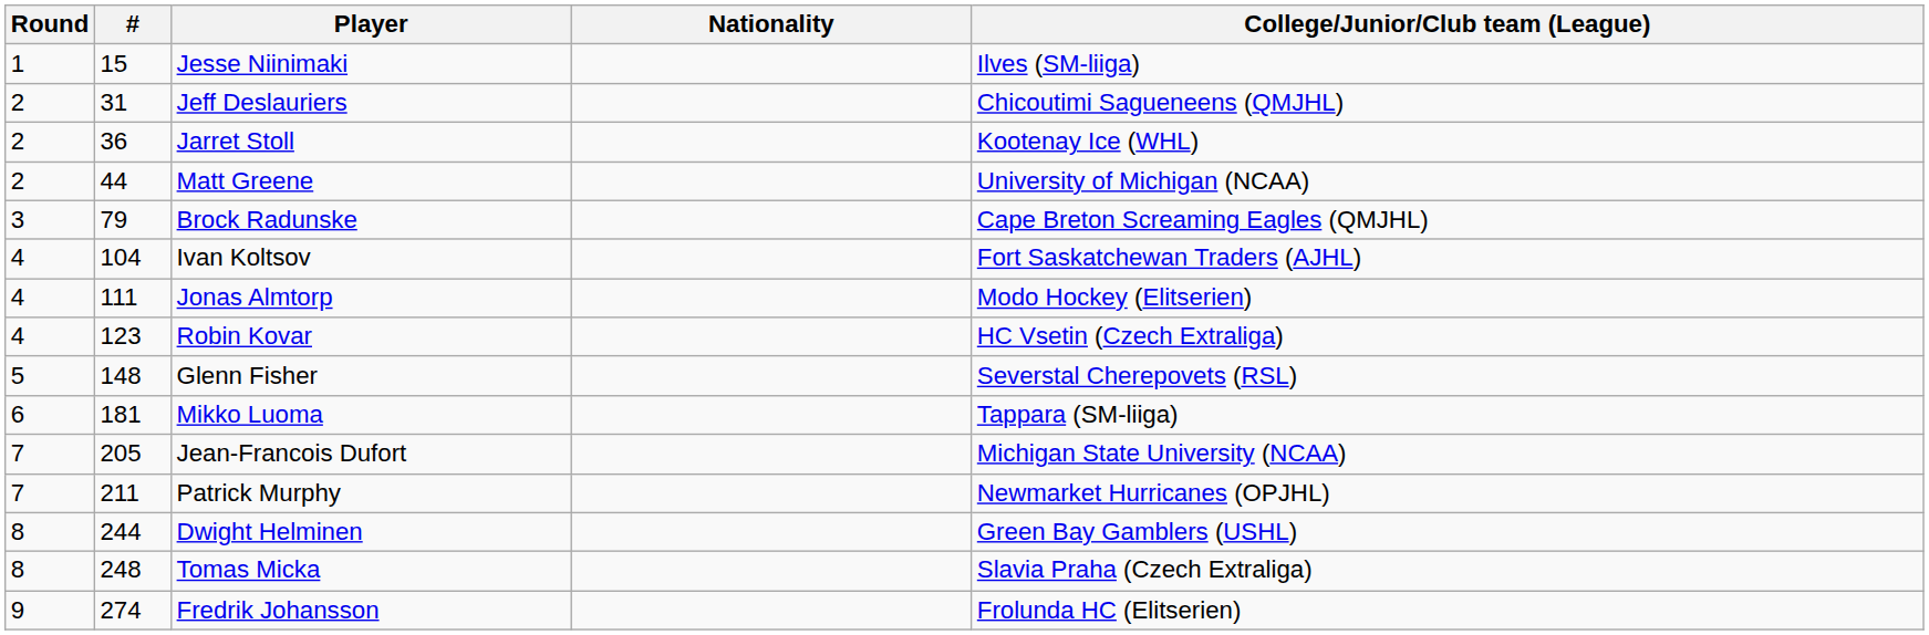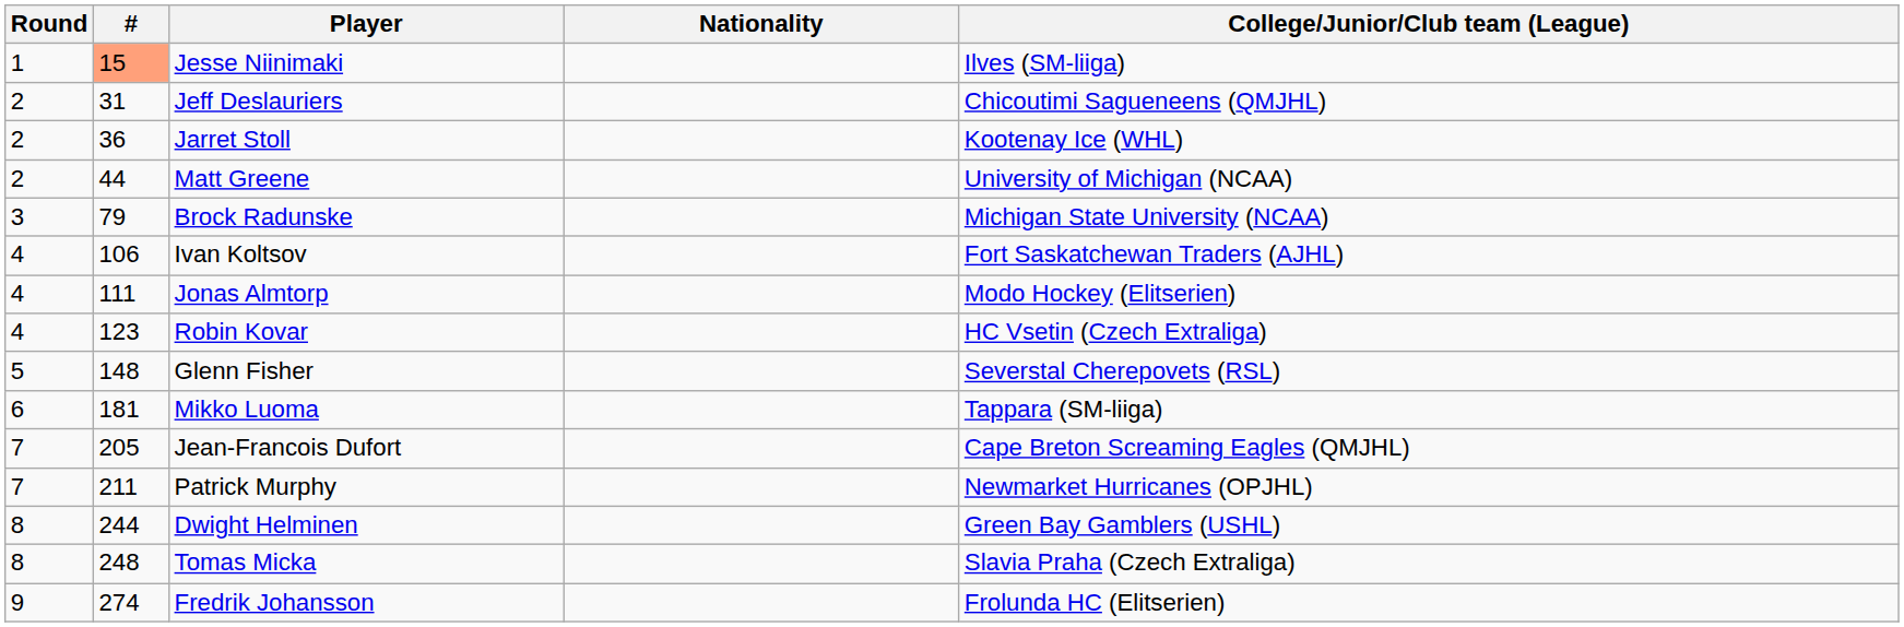Jesse Niinimaki | #: no background -> lightsalmon background
Brock Radunske | College/Junior/Club team (League): Cape Breton Screaming Eagles (QMJHL) -> Michigan State University (NCAA)
Ivan Koltsov | #: 104 -> 106
Jean-Francois Dufort | College/Junior/Club team (League): Michigan State University (NCAA) -> Cape Breton Screaming Eagles (QMJHL)
